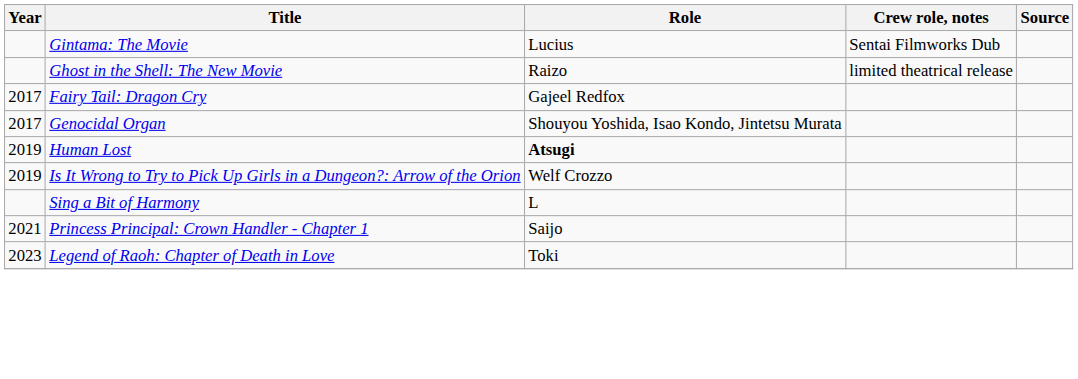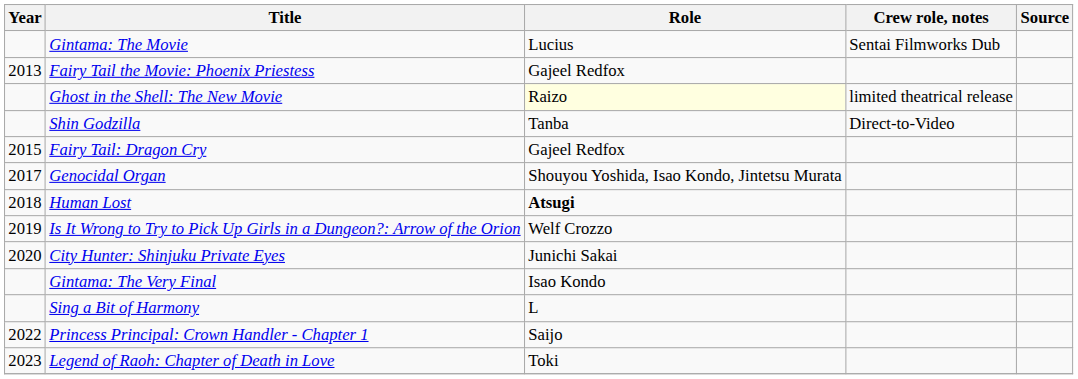+ row: 2013 | Fairy Tail the Movie: Phoenix Priestess | Gajeel Redfox
Ghost in the Shell: The New Movie | Role: no background -> lightyellow background
+ row: Shin Godzilla | Tanba | Direct-to-Video
Fairy Tail: Dragon Cry | Year: 2017 -> 2015
Human Lost | Year: 2019 -> 2018
+ row: 2020 | City Hunter: Shinjuku Private Eyes | Junichi Sakai
+ row: Gintama: The Very Final | Isao Kondo
Princess Principal: Crown Handler - Chapter 1 | Year: 2021 -> 2022
